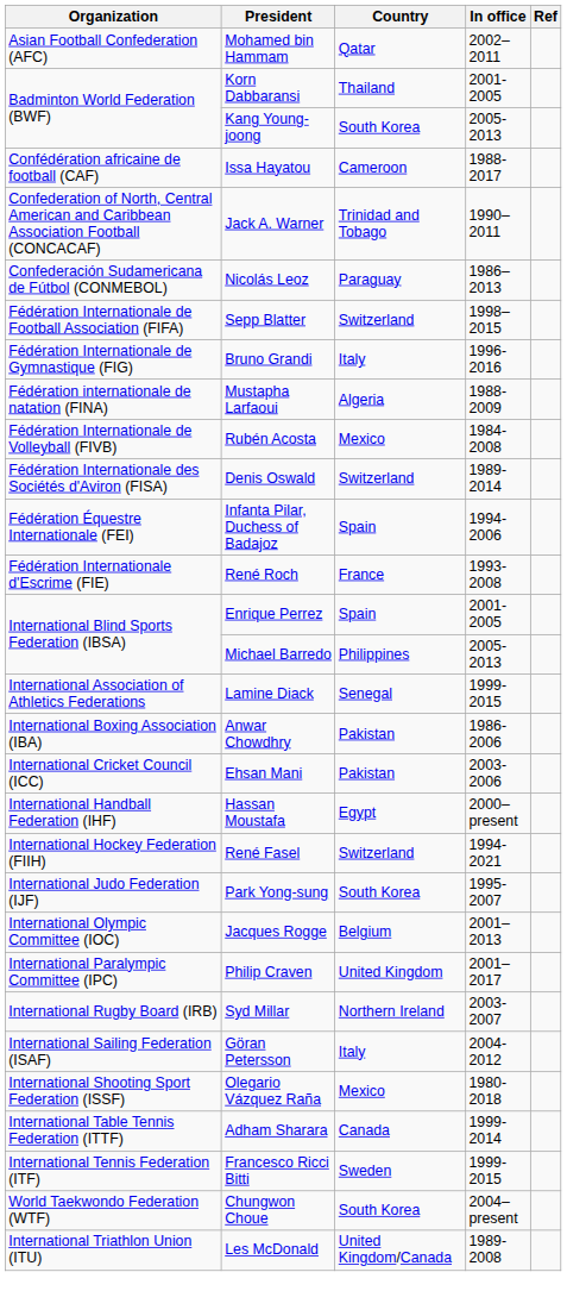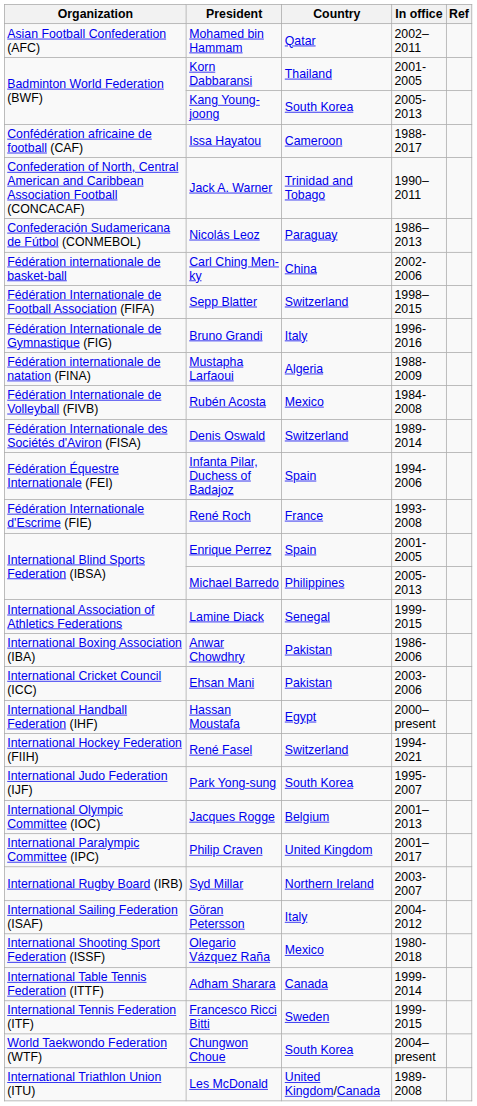+ row: Fédération internationale de basket-ball | Carl Ching Men-ky | China | 2002-2006
